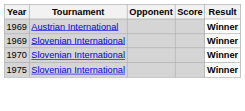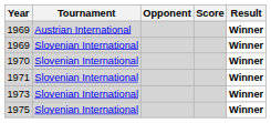+ row: 1971 | Slovenian International | Winner
+ row: 1973 | Slovenian International | Winner
